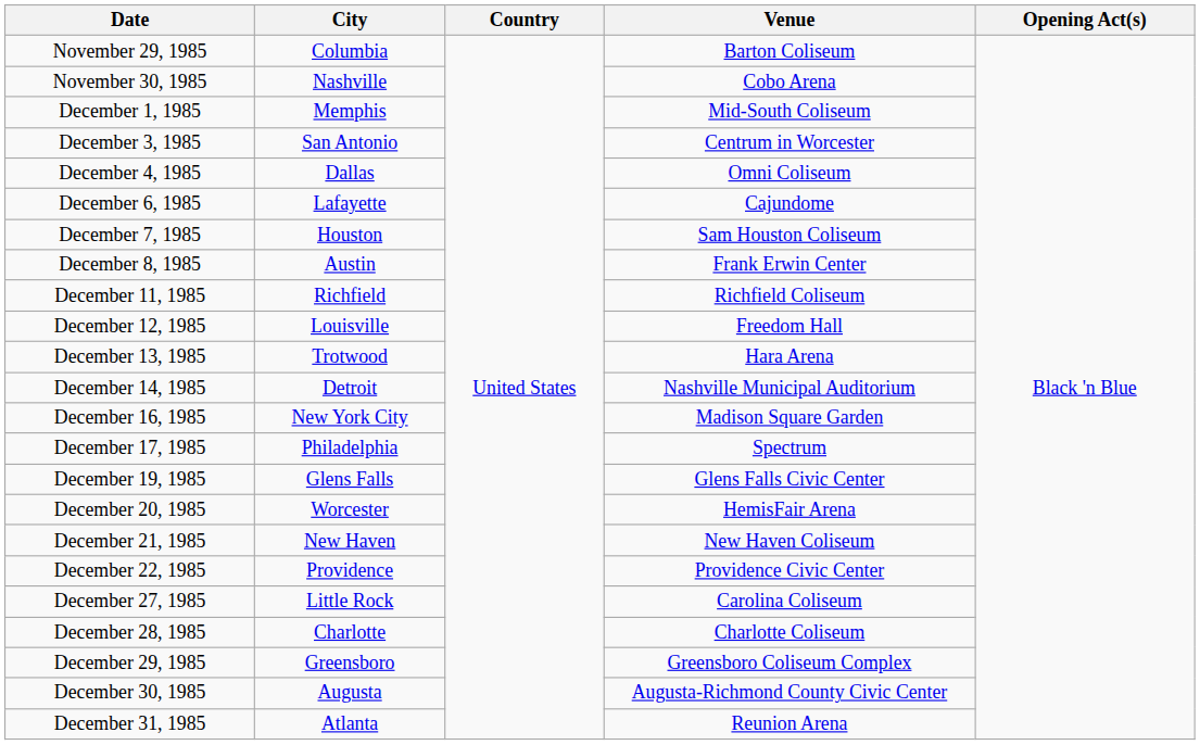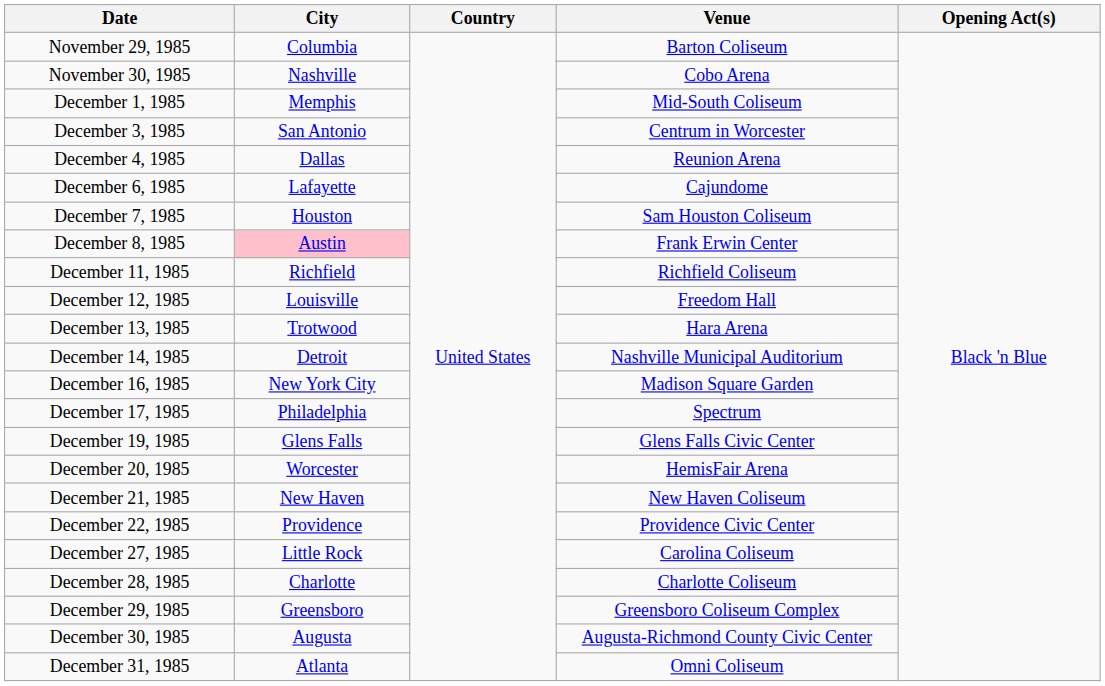December 4, 1985 | Venue: Omni Coliseum -> Reunion Arena
December 8, 1985 | City: no background -> pink background
December 31, 1985 | Venue: Reunion Arena -> Omni Coliseum
